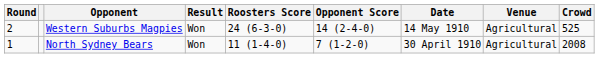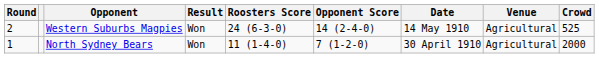North Sydney Bears | Crowd: 2008 -> 2000
